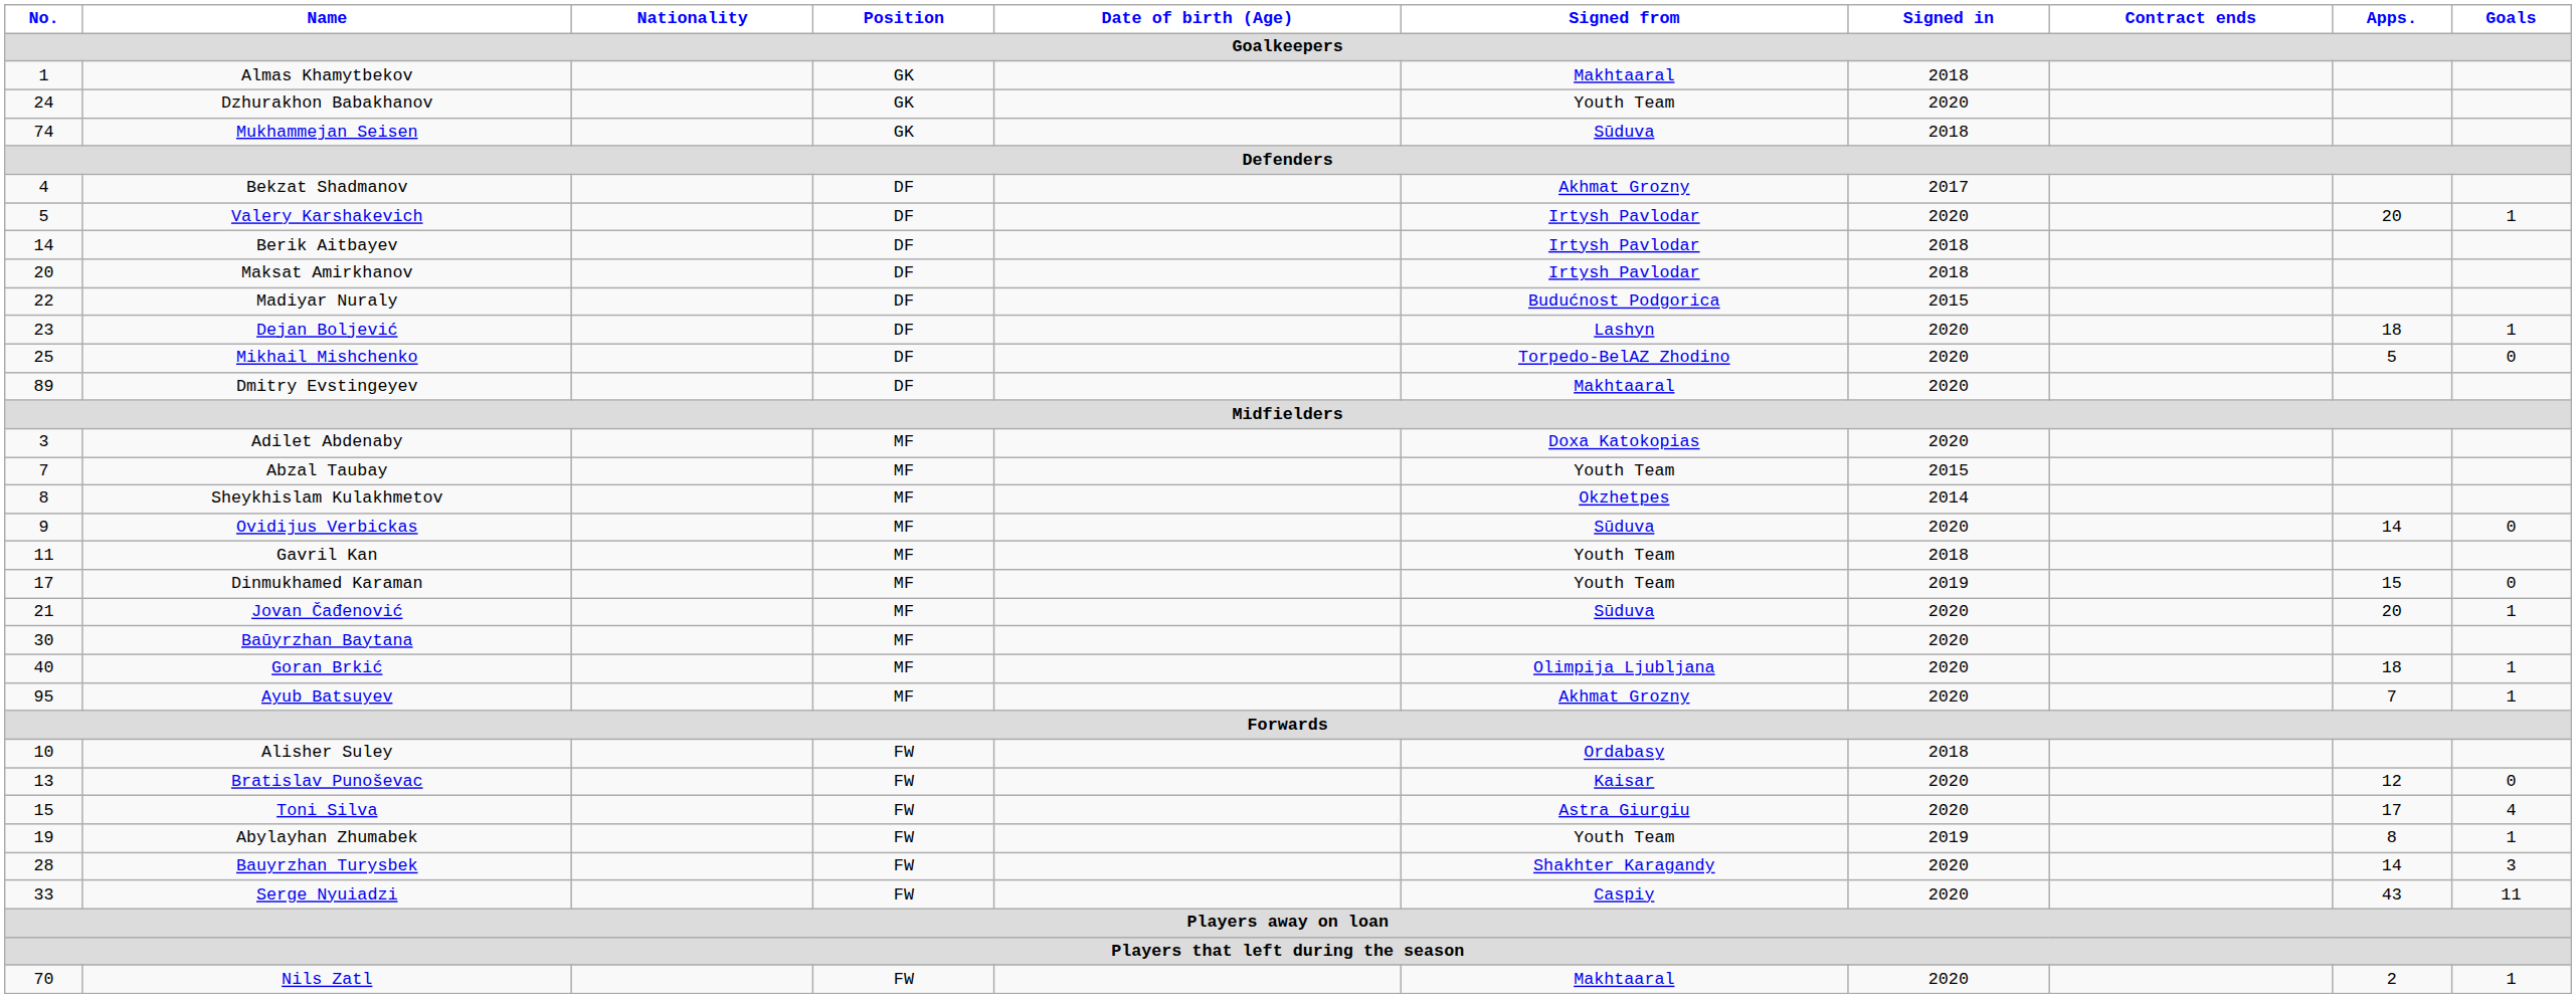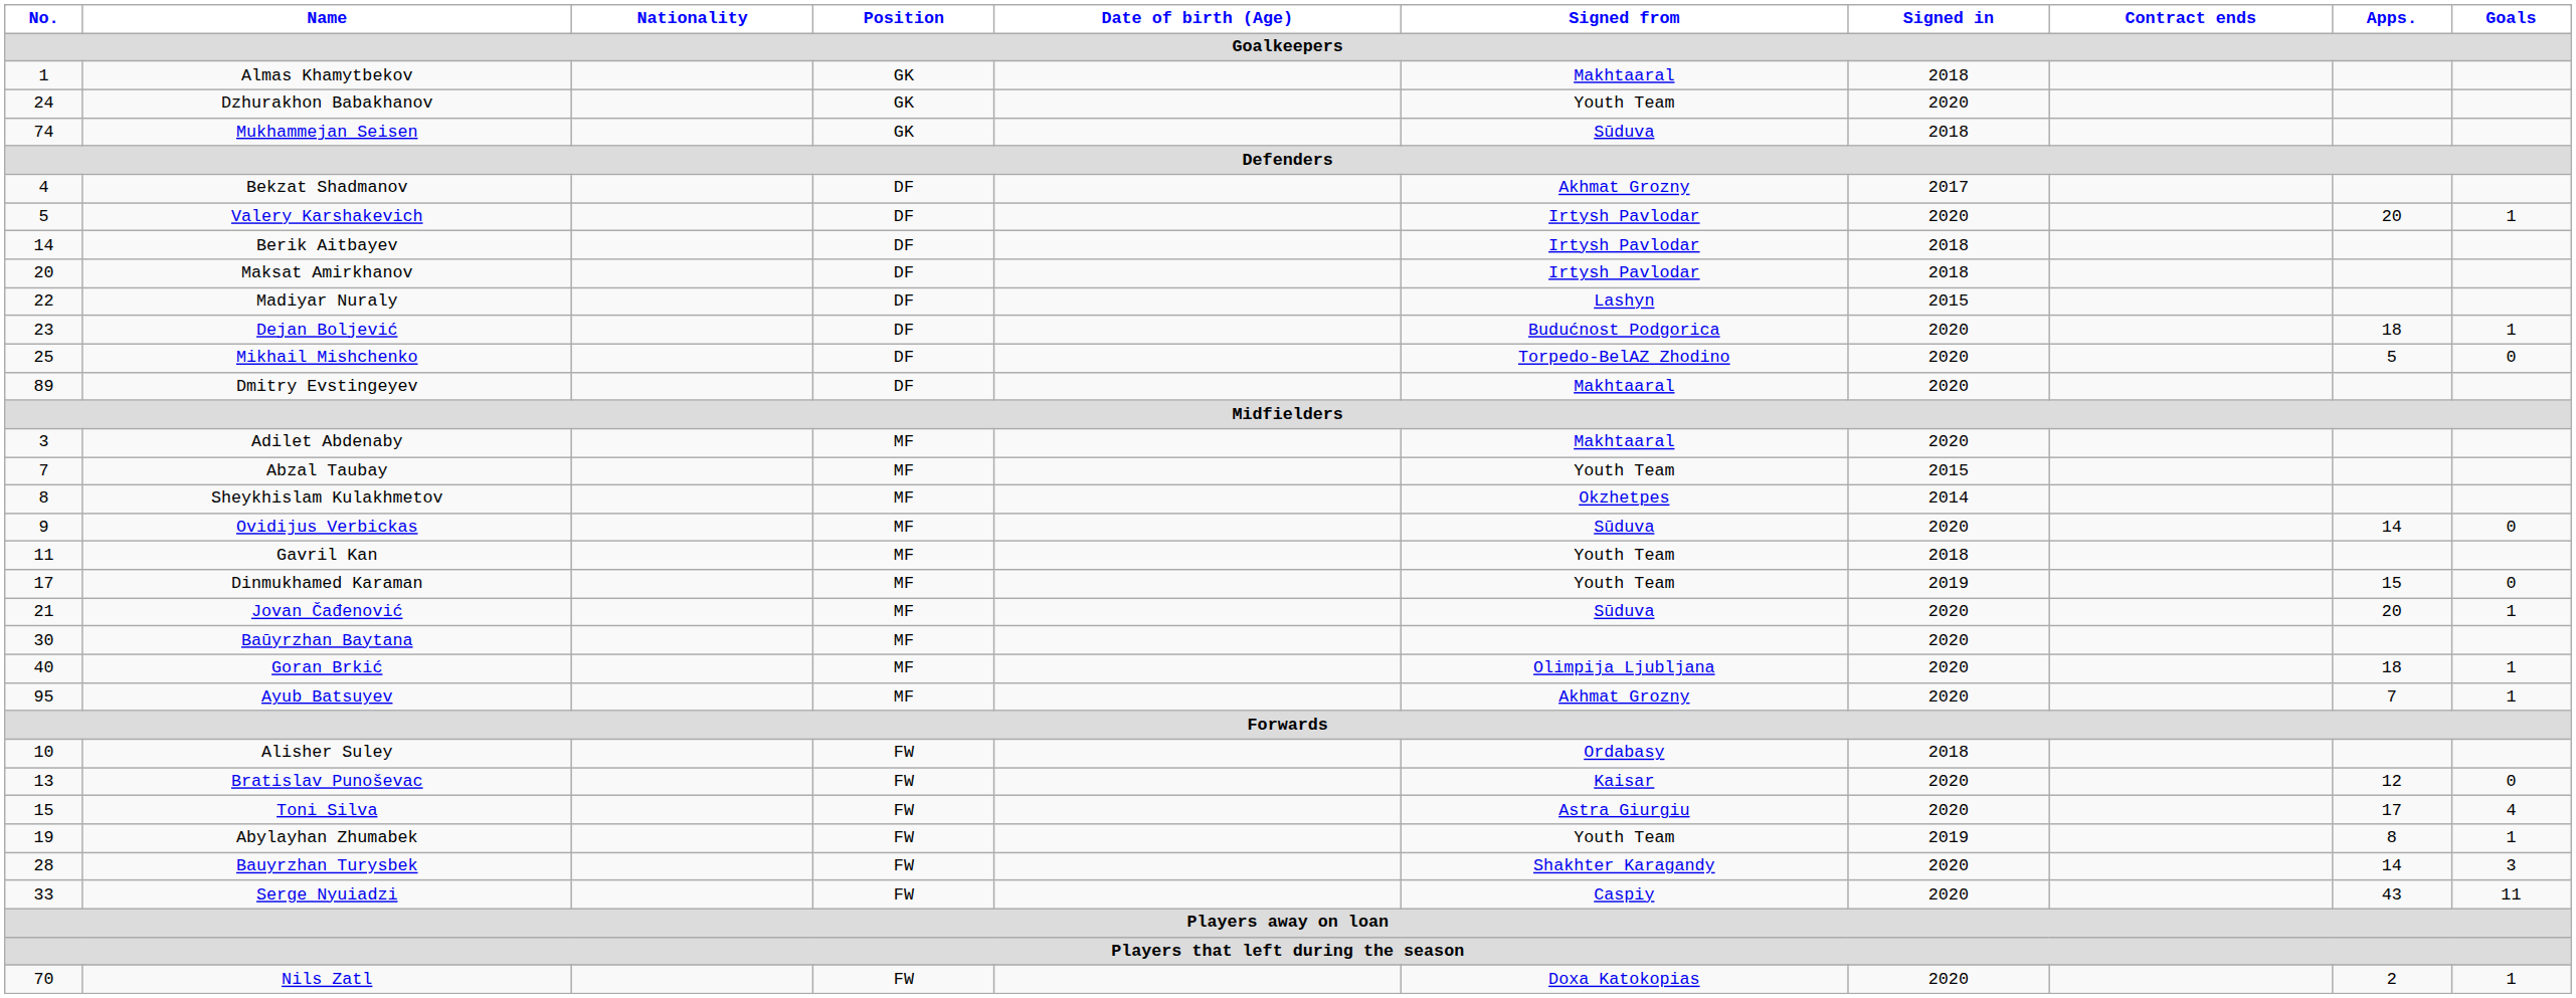Madiyar Nuraly | Signed from: Budućnost Podgorica -> Lashyn
Dejan Boljević | Signed from: Lashyn -> Budućnost Podgorica
Adilet Abdenaby | Signed from: Doxa Katokopias -> Makhtaaral
Nils Zatl | Signed from: Makhtaaral -> Doxa Katokopias
